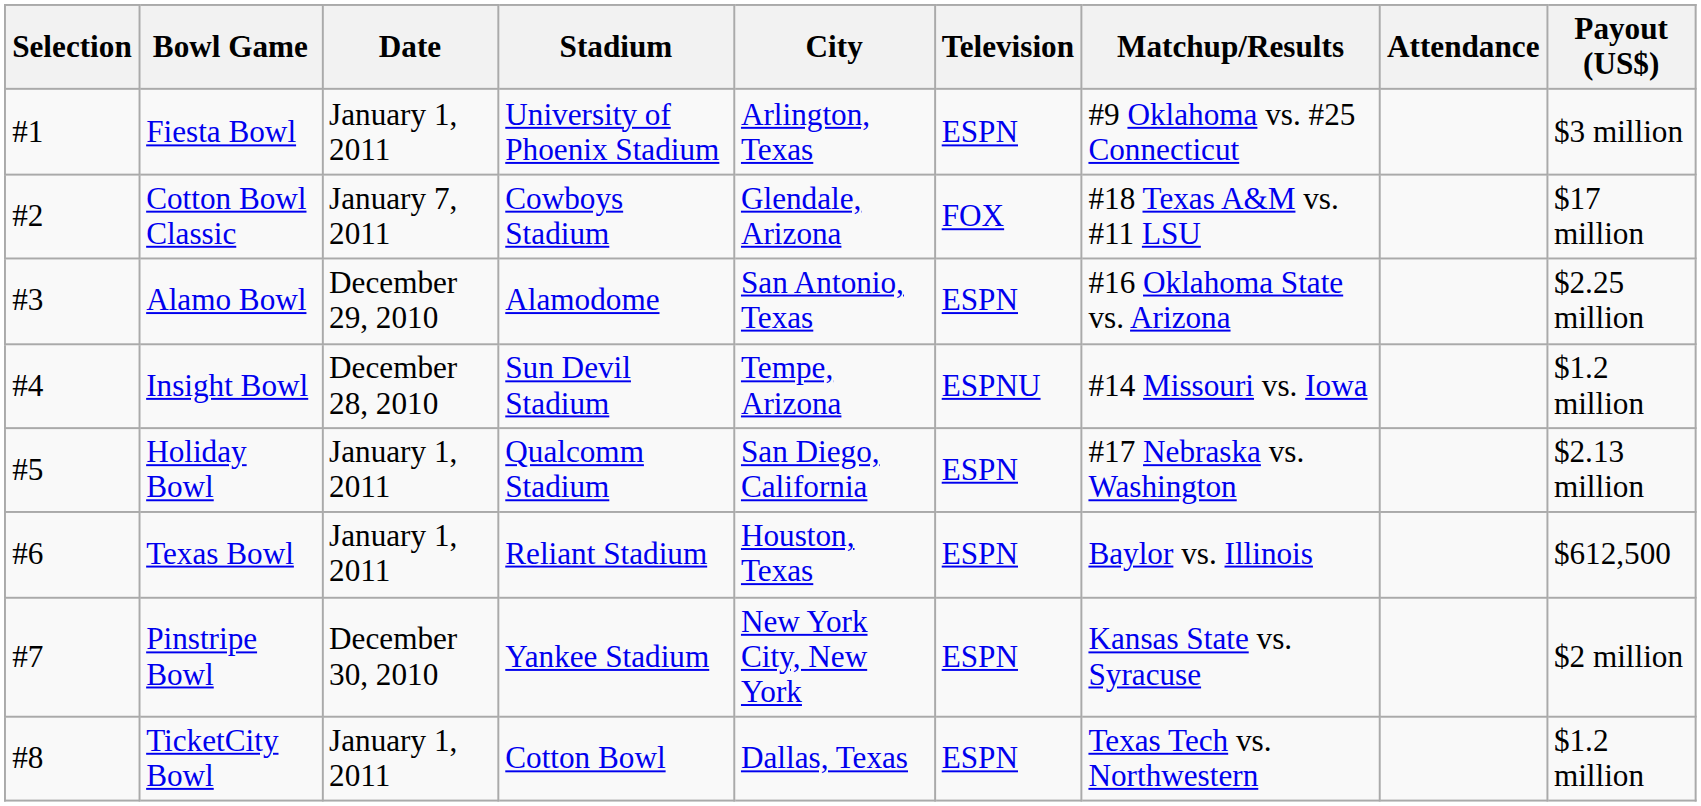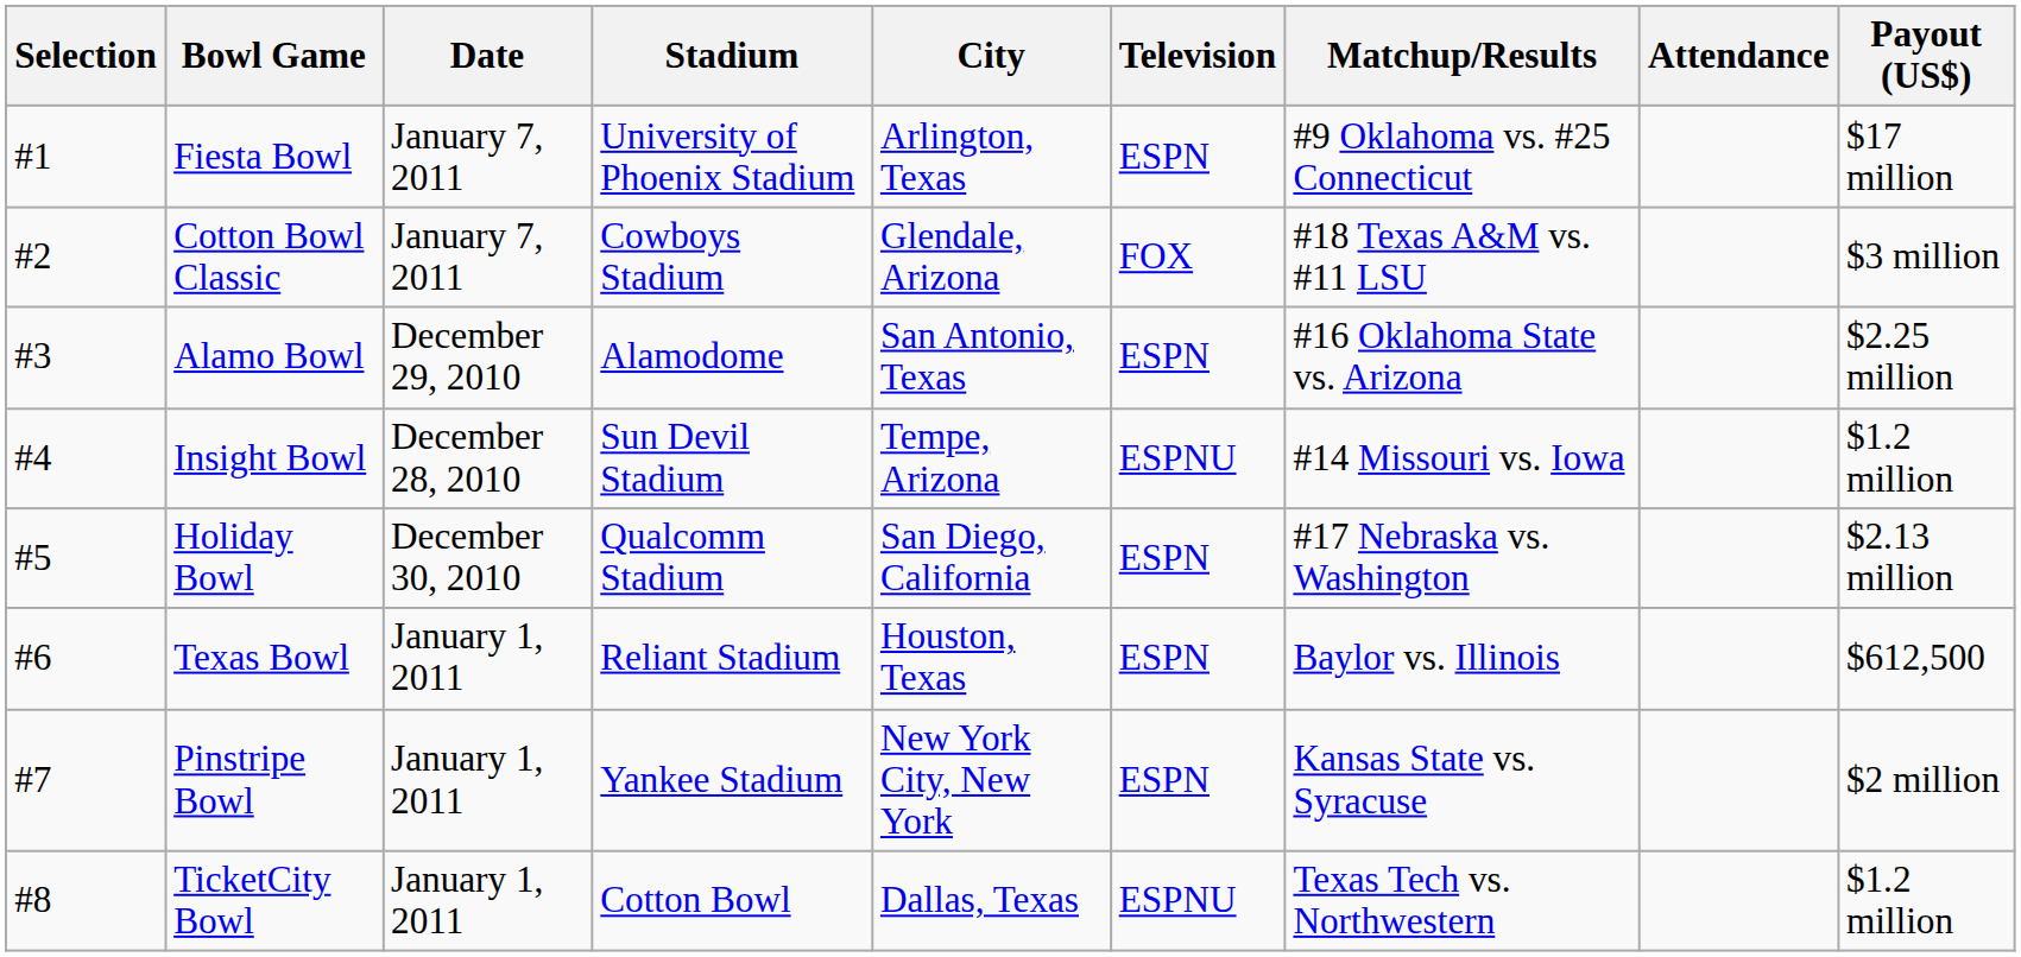Fiesta Bowl | Date: January 1, 2011 -> January 7, 2011
Fiesta Bowl | Payout (US$): $3 million -> $17 million
Cotton Bowl Classic | Payout (US$): $17 million -> $3 million
Holiday Bowl | Date: January 1, 2011 -> December 30, 2010
Pinstripe Bowl | Date: December 30, 2010 -> January 1, 2011
TicketCity Bowl | Television: ESPN -> ESPNU
